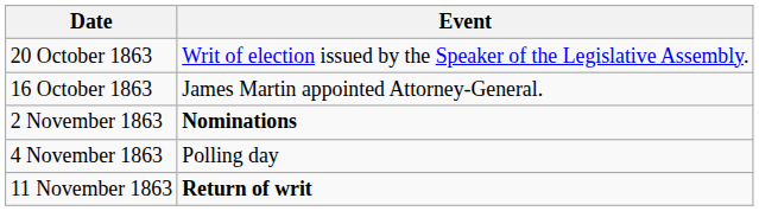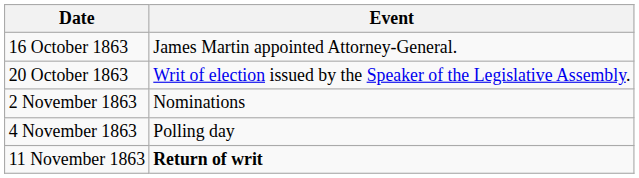rows swapped: 16 October 1863 <-> 20 October 1863
2 November 1863 | Event: bold -> normal
